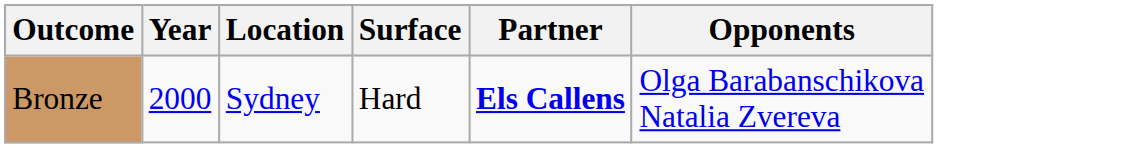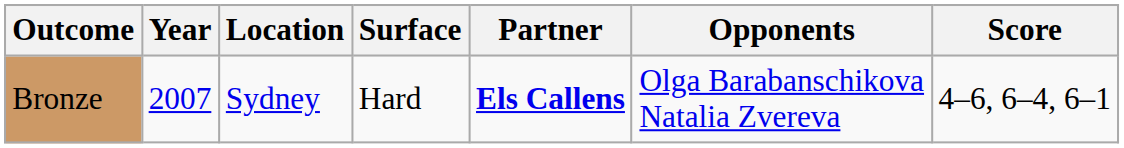+ column: Score | 4–6, 6–4, 6–1
Bronze | Year: 2000 -> 2007
